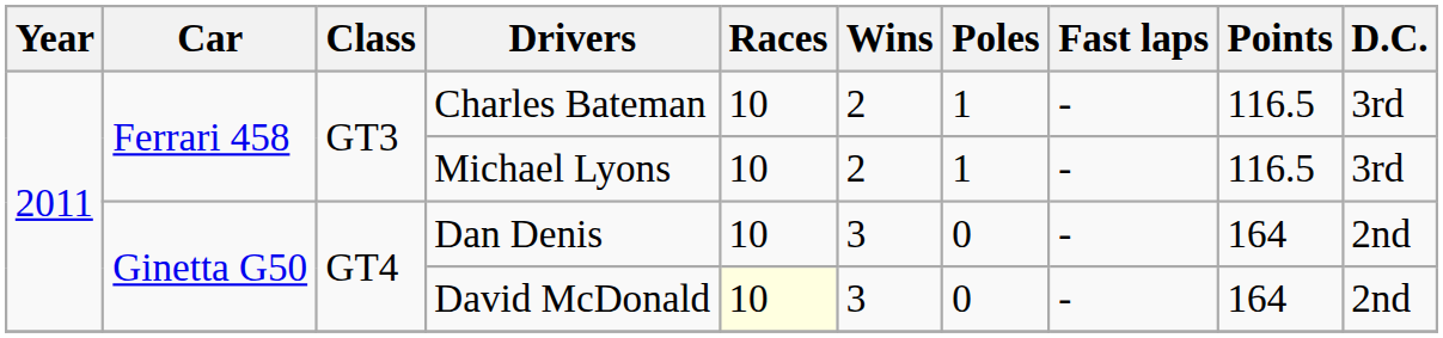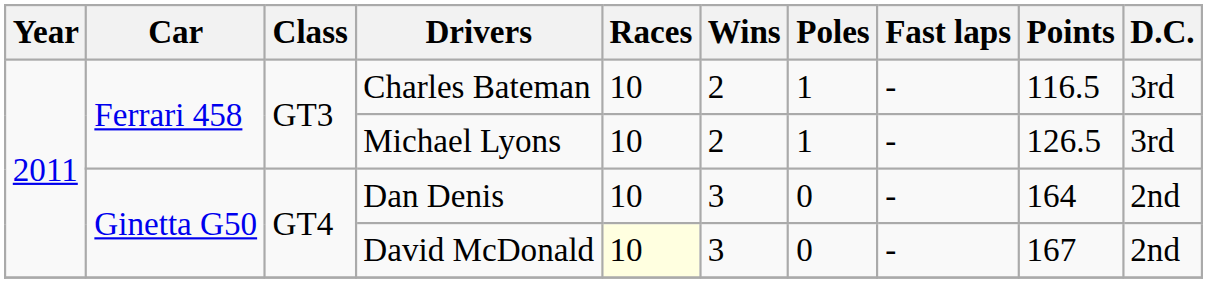Michael Lyons | Points: 116.5 -> 126.5
David McDonald | Points: 164 -> 167
